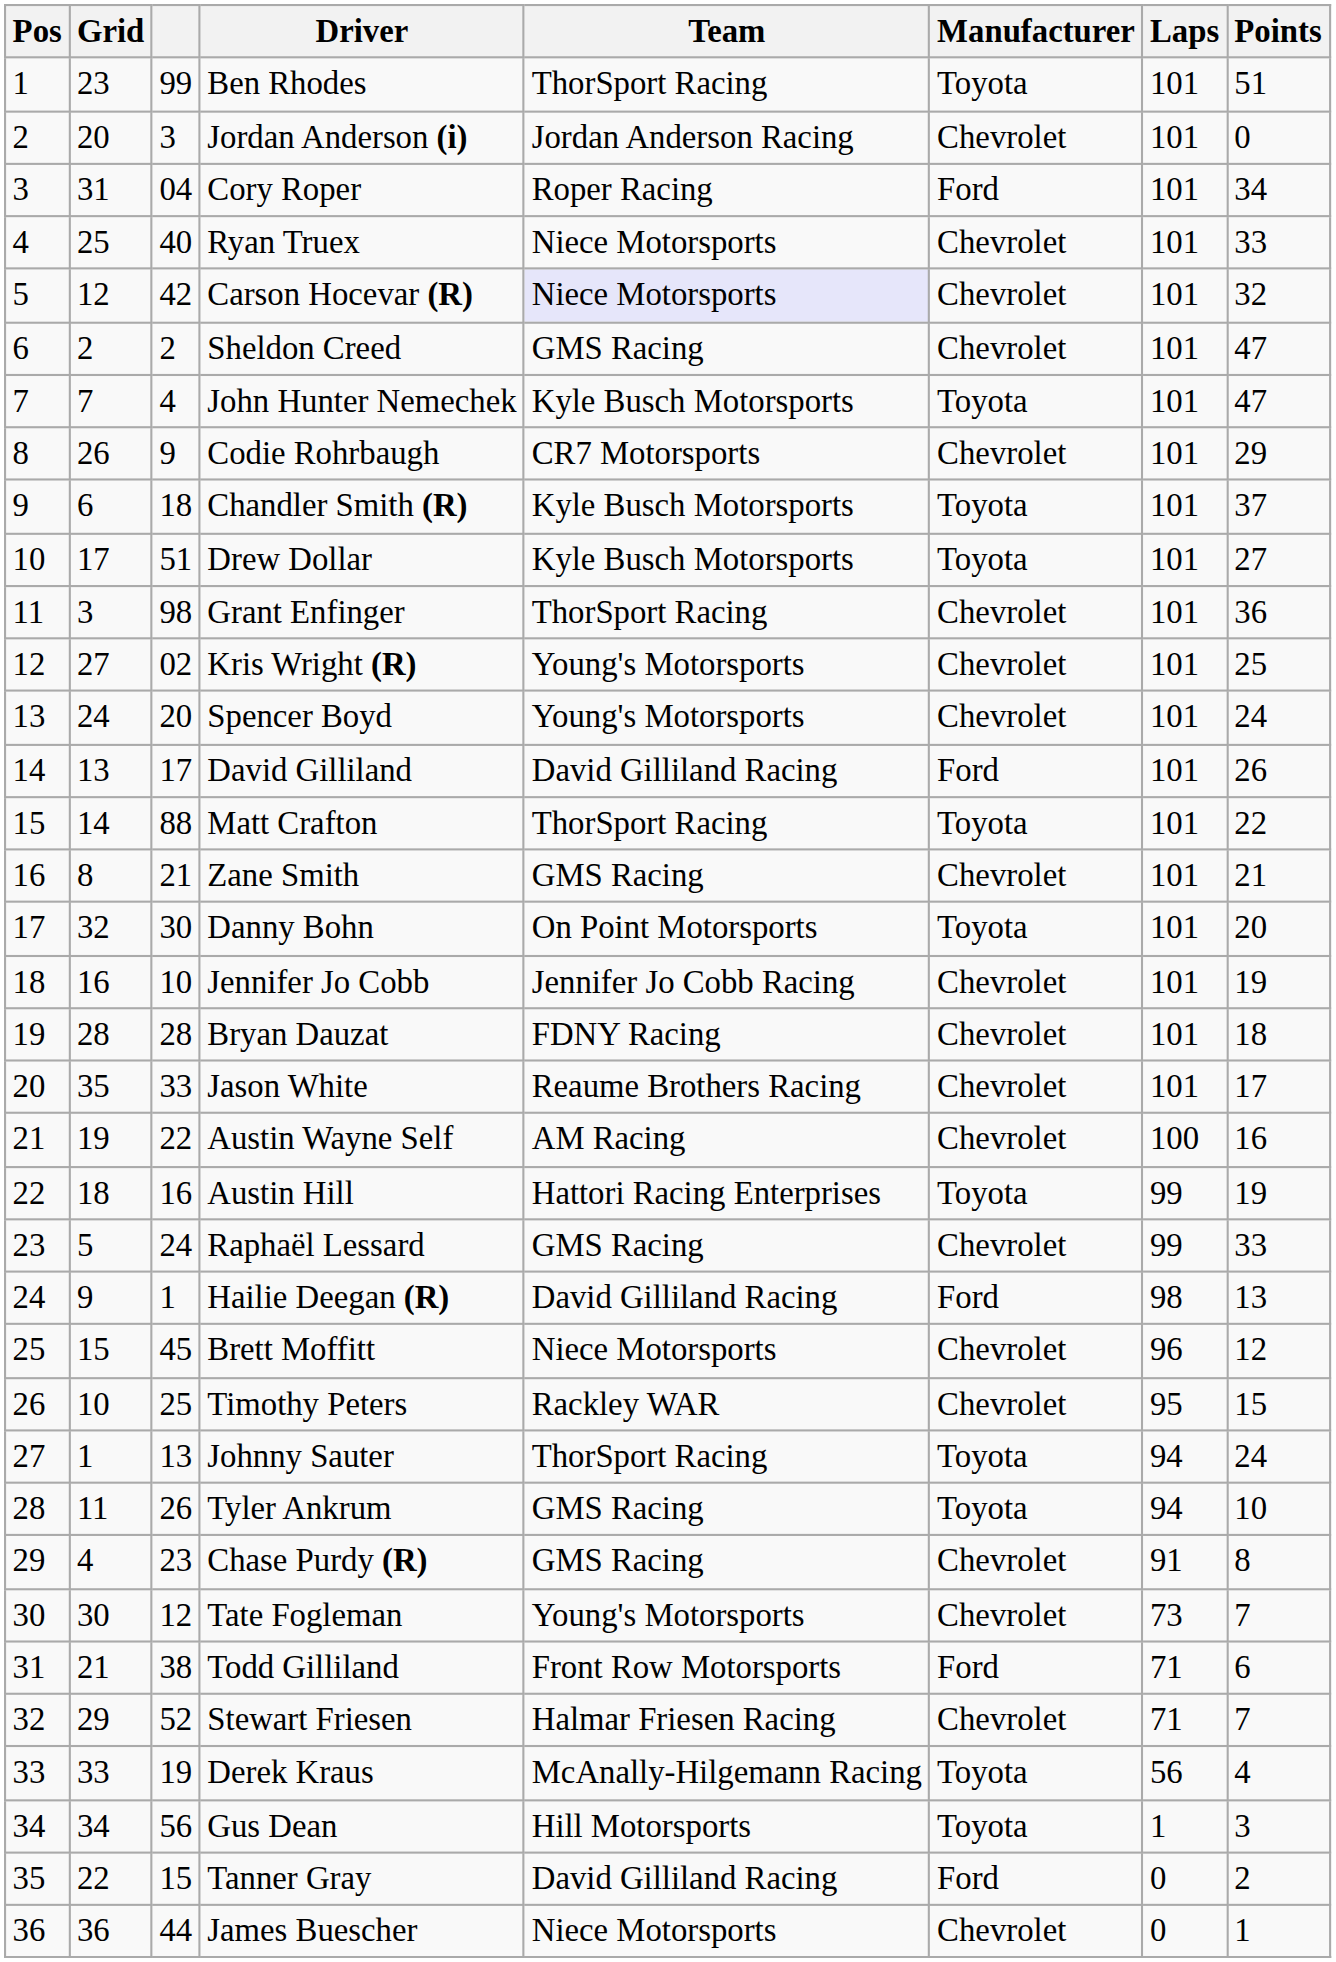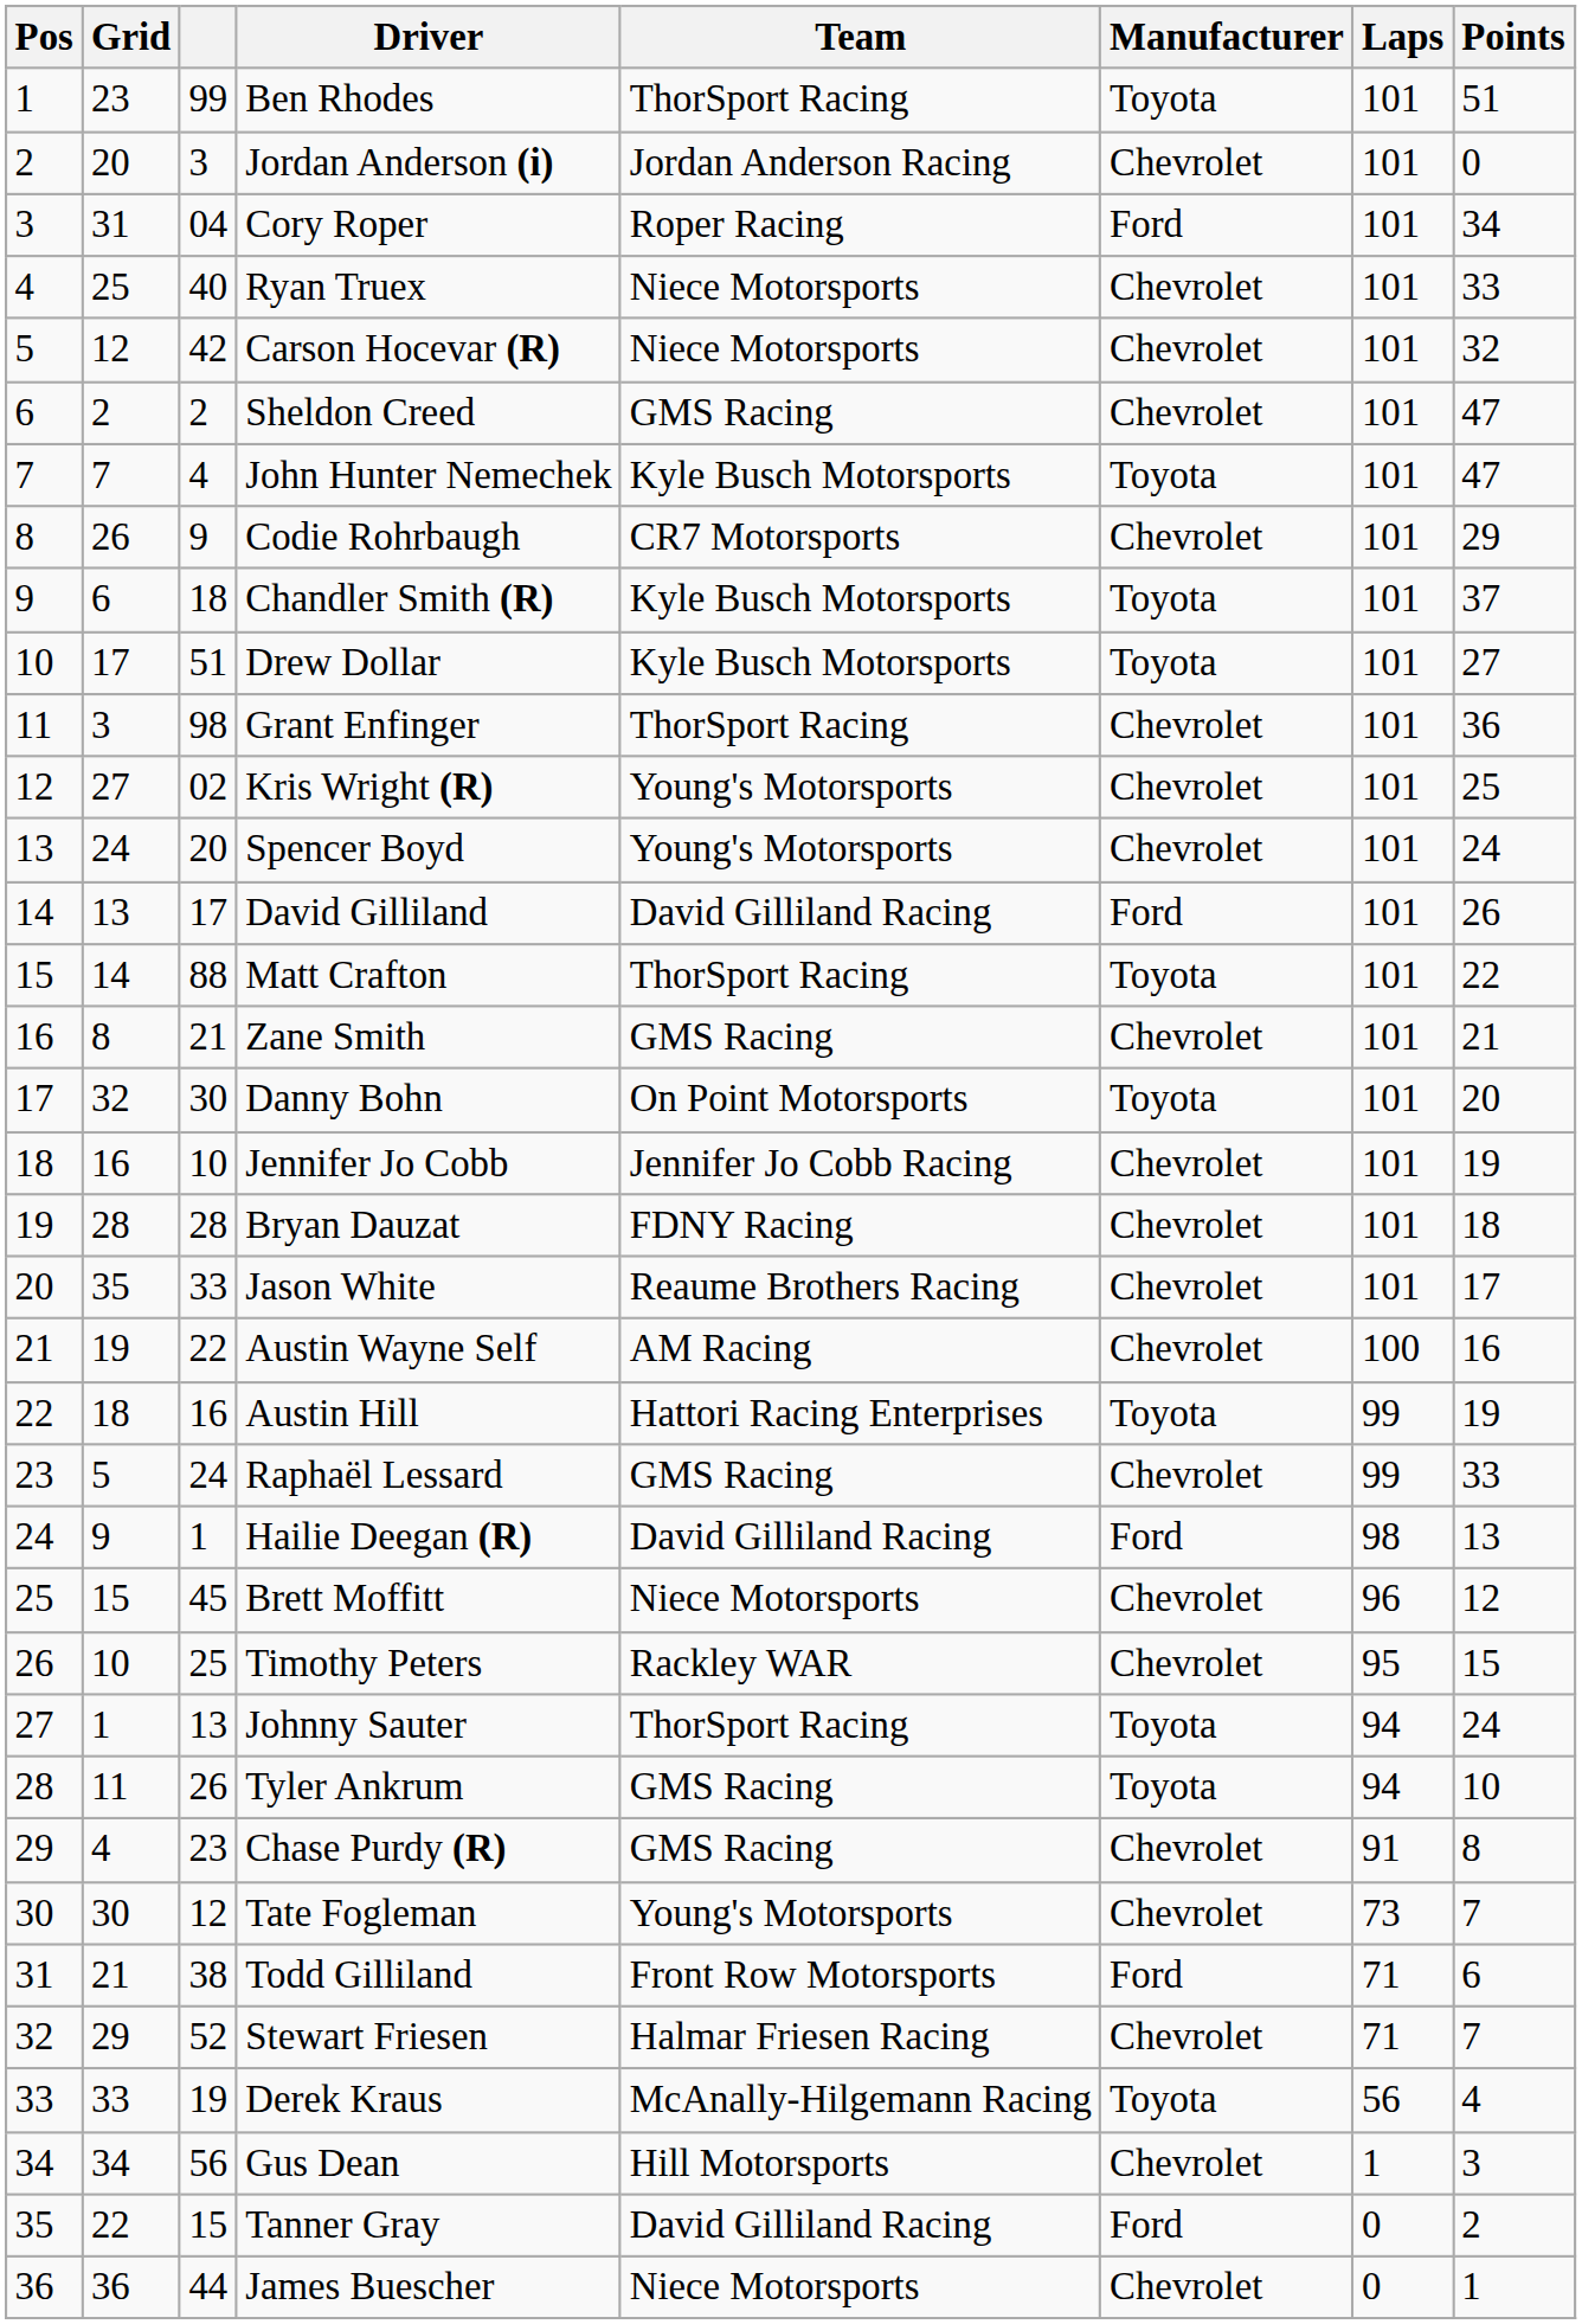Carson Hocevar (R) | Team: lavender background -> no background
Gus Dean | Manufacturer: Toyota -> Chevrolet
